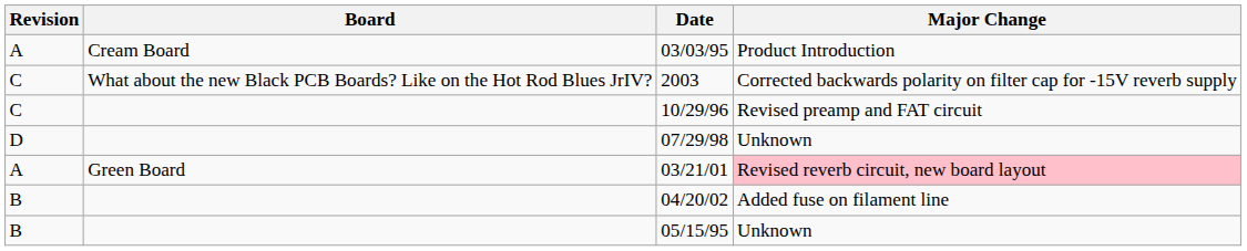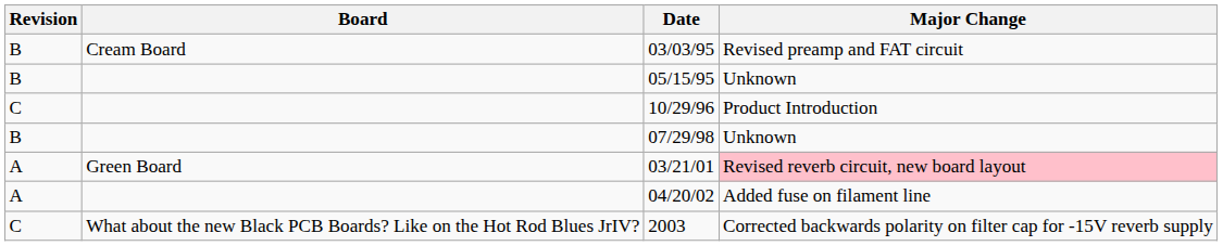03/03/95 | Revision: A -> B
03/03/95 | Major Change: Product Introduction -> Revised preamp and FAT circuit
rows swapped: 05/15/95 <-> 2003
10/29/96 | Major Change: Revised preamp and FAT circuit -> Product Introduction
07/29/98 | Revision: D -> B
04/20/02 | Revision: B -> A
